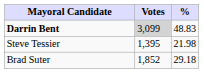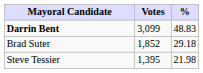Darrin Bent | Votes: lightgrey background -> no background
rows swapped: Brad Suter <-> Steve Tessier
